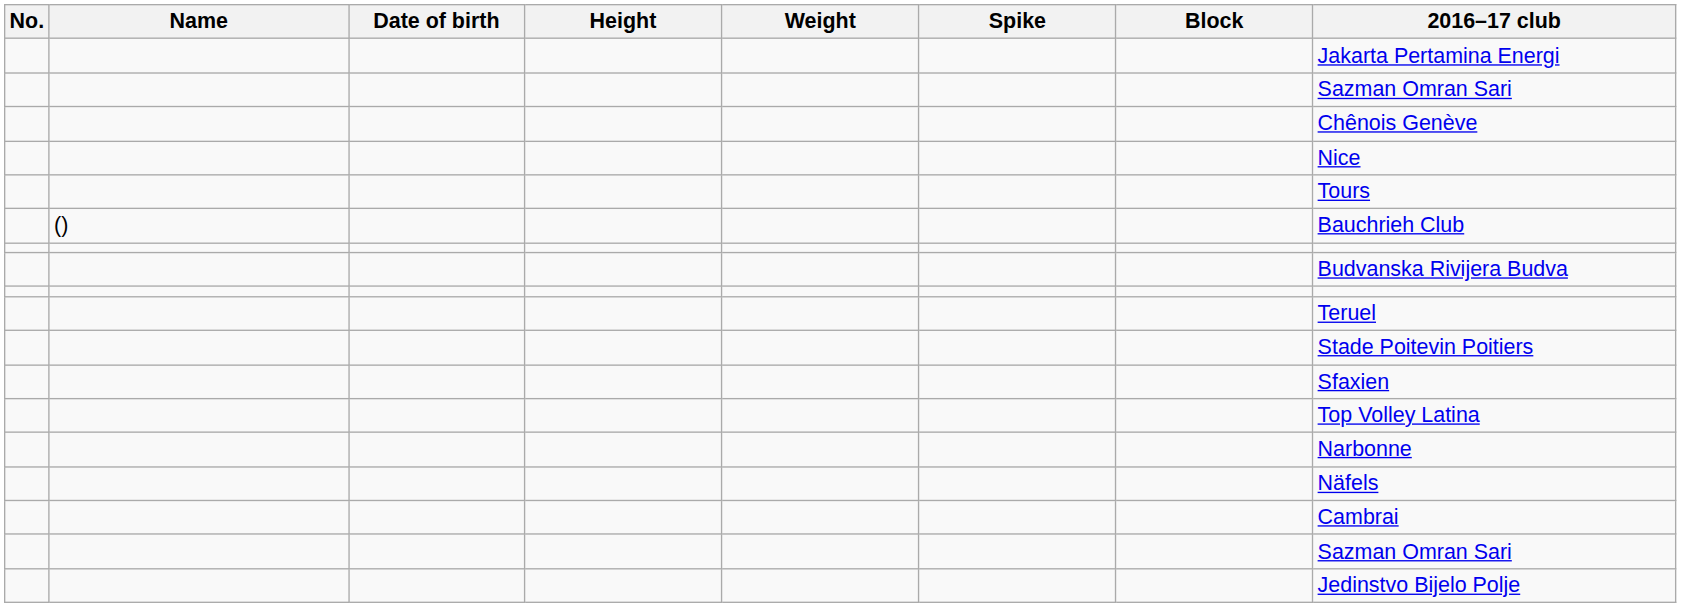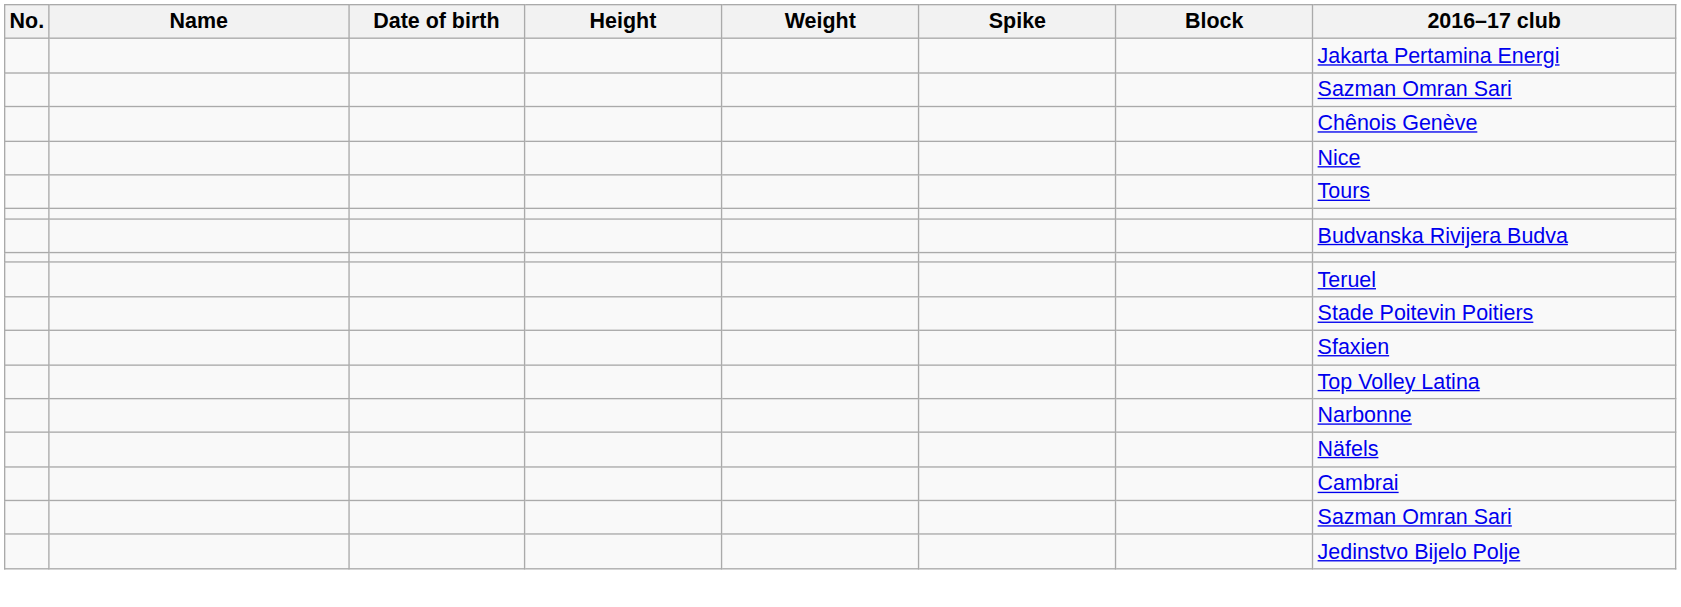- row: () | Bauchrieh Club
